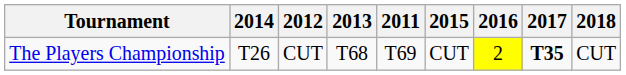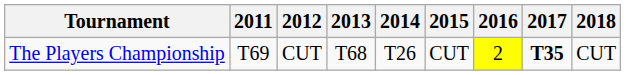columns swapped: 2011 <-> 2014
